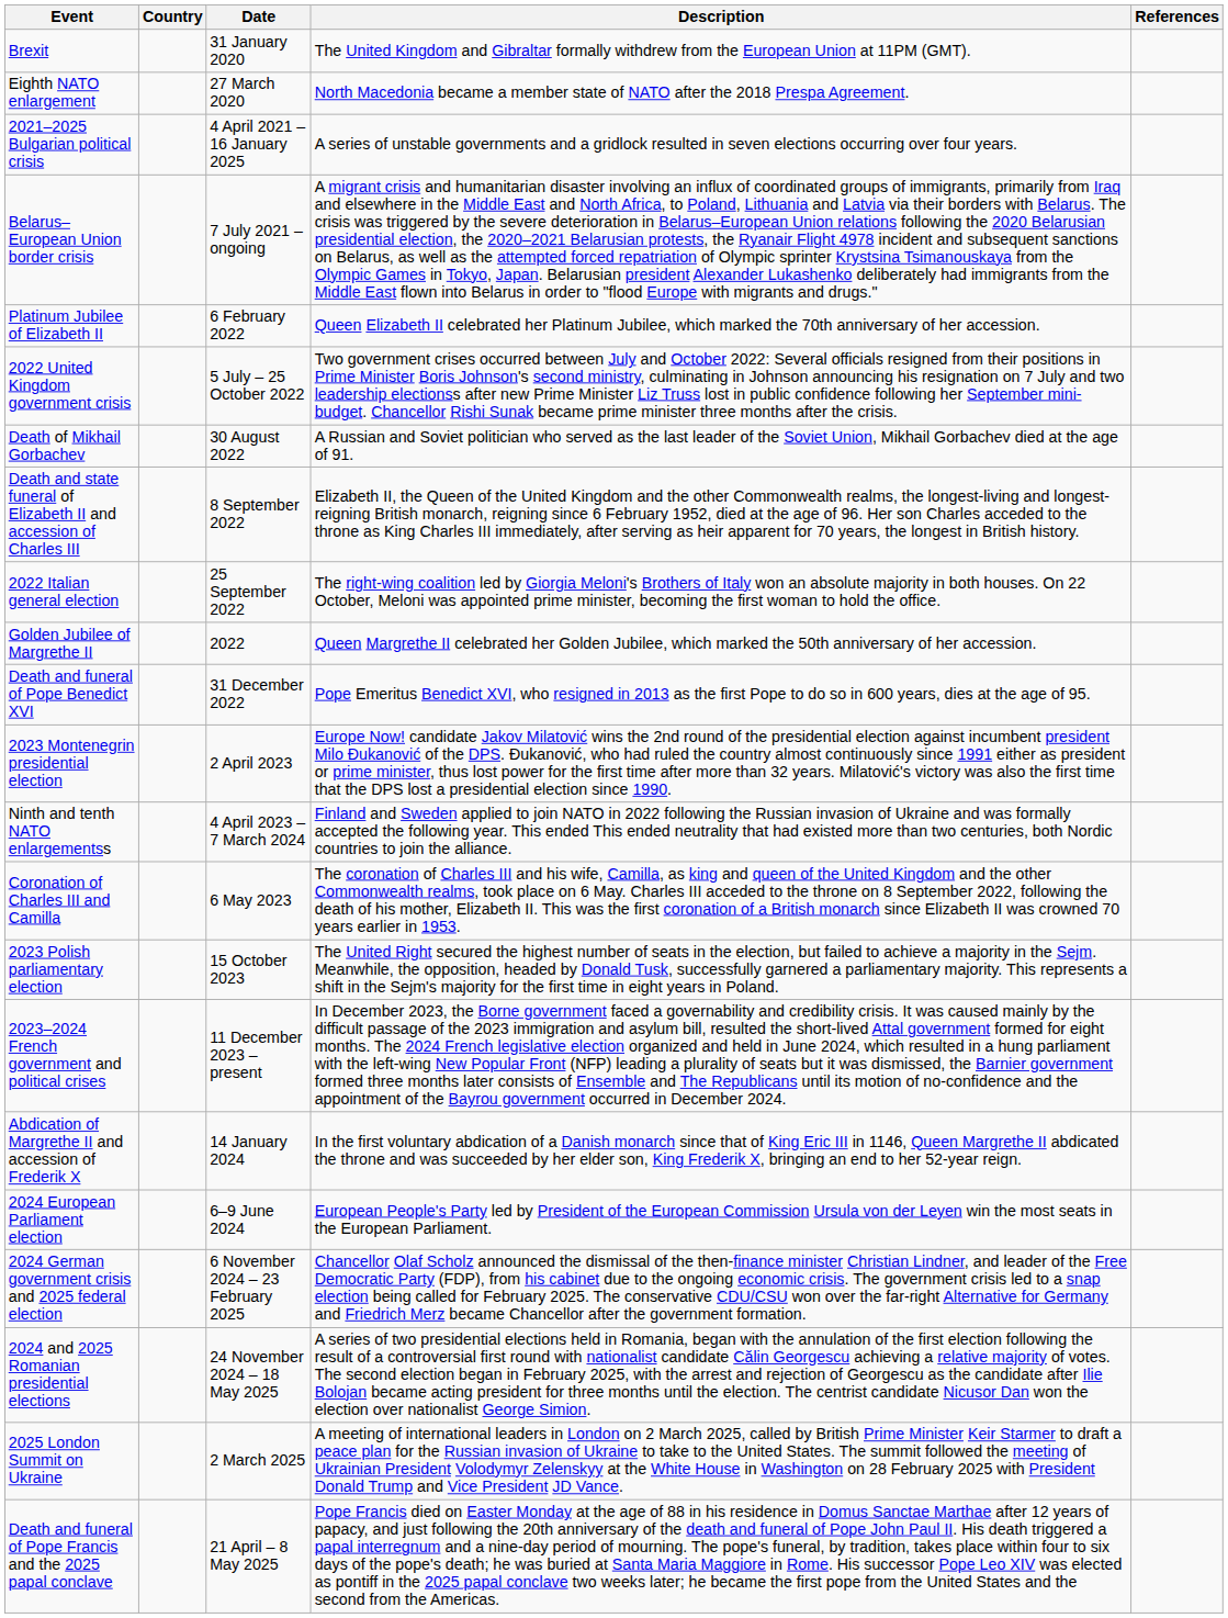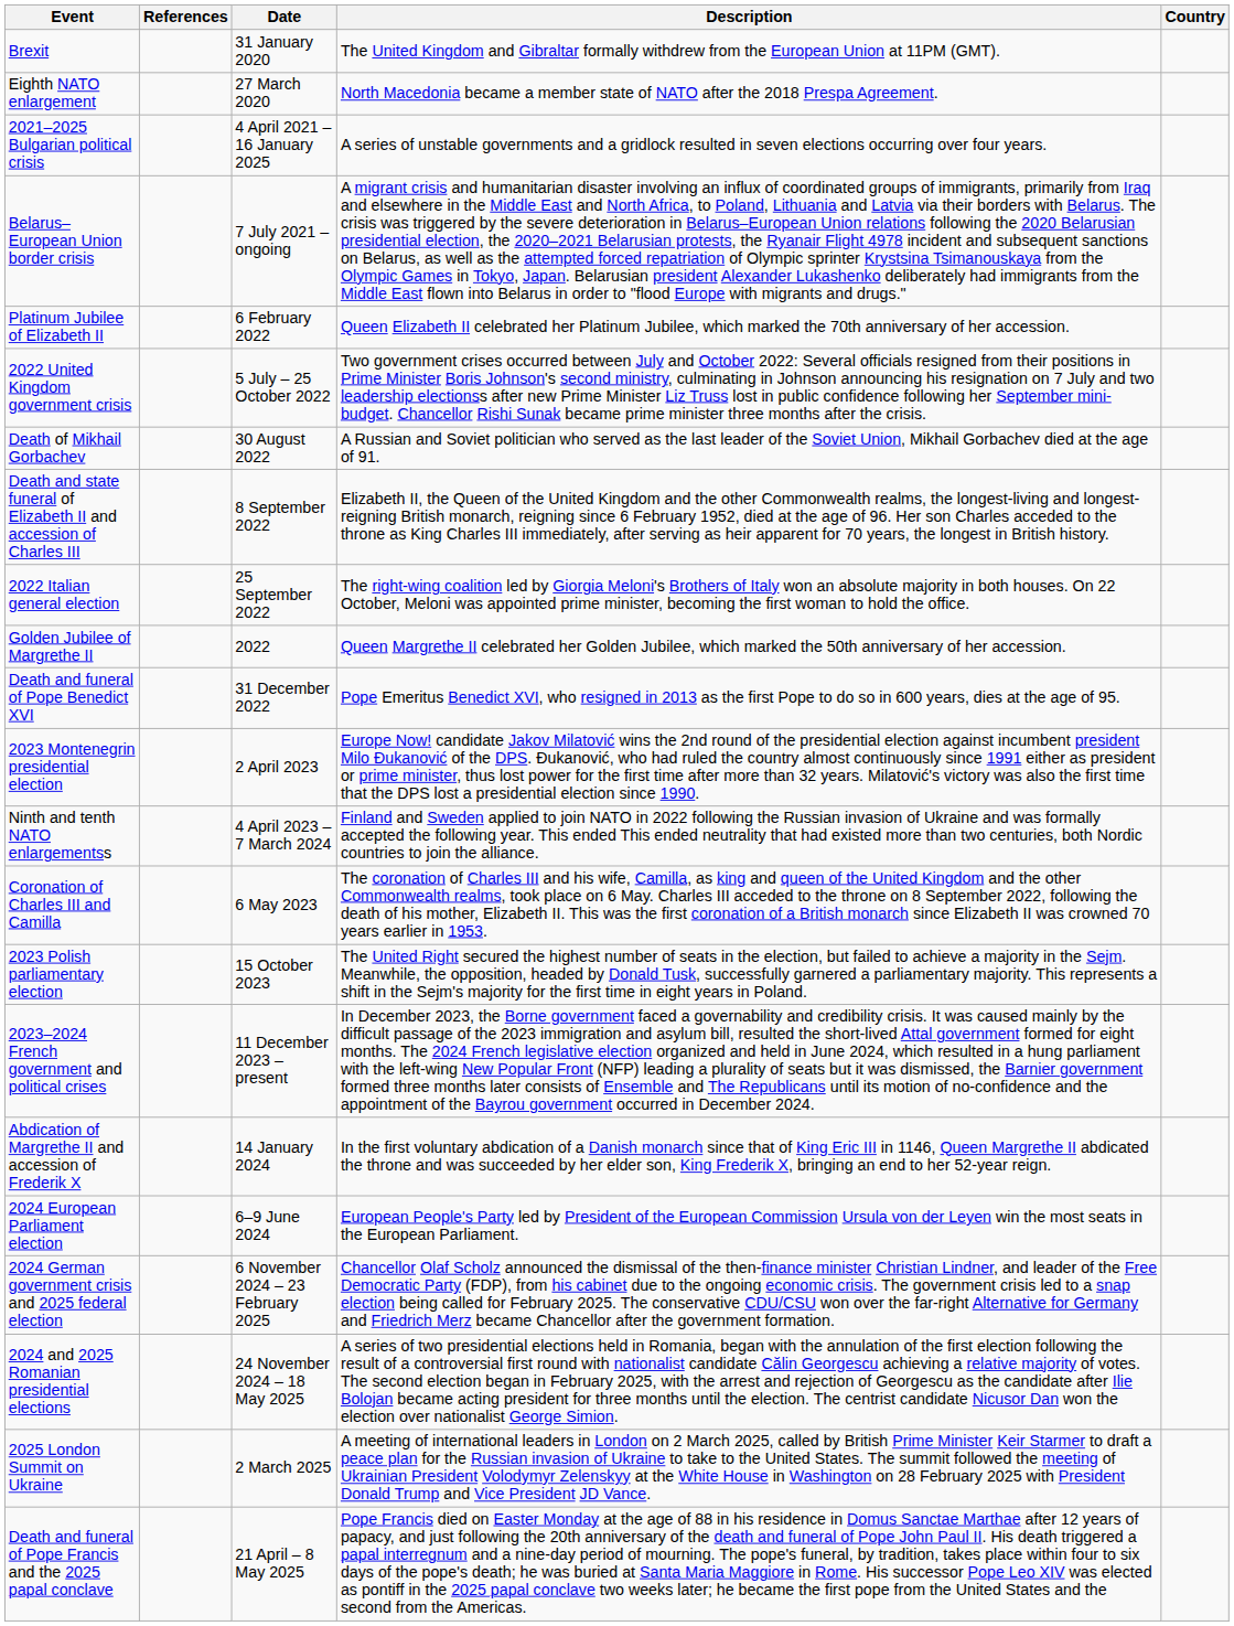columns swapped: Country <-> References
